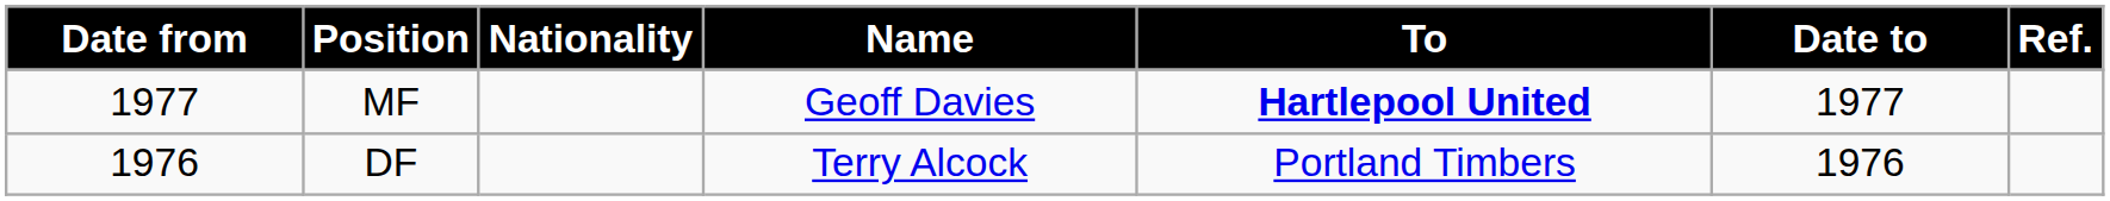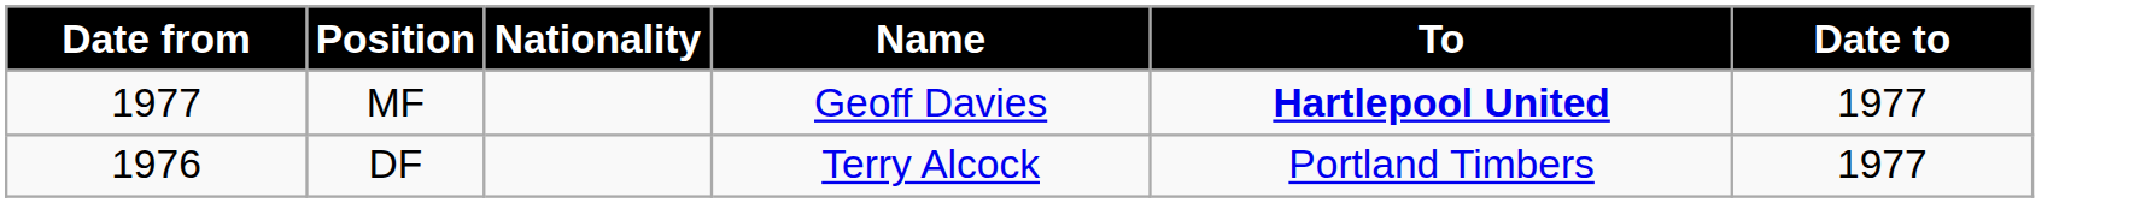- column: Ref.
DF | Date to: 1976 -> 1977
